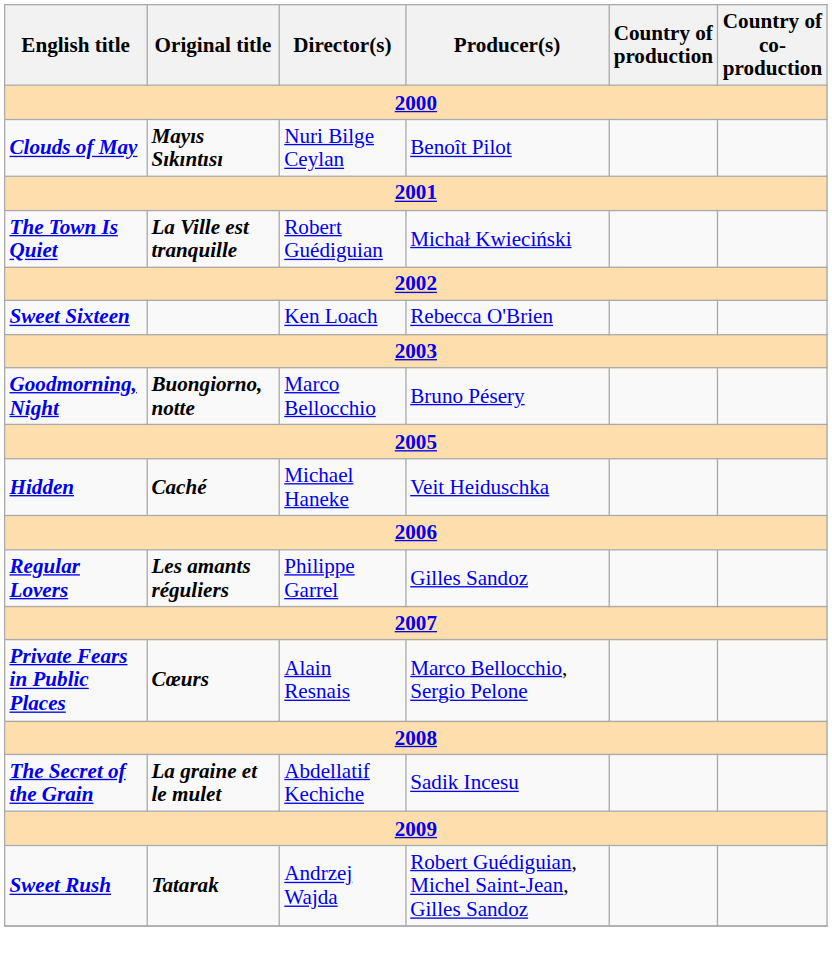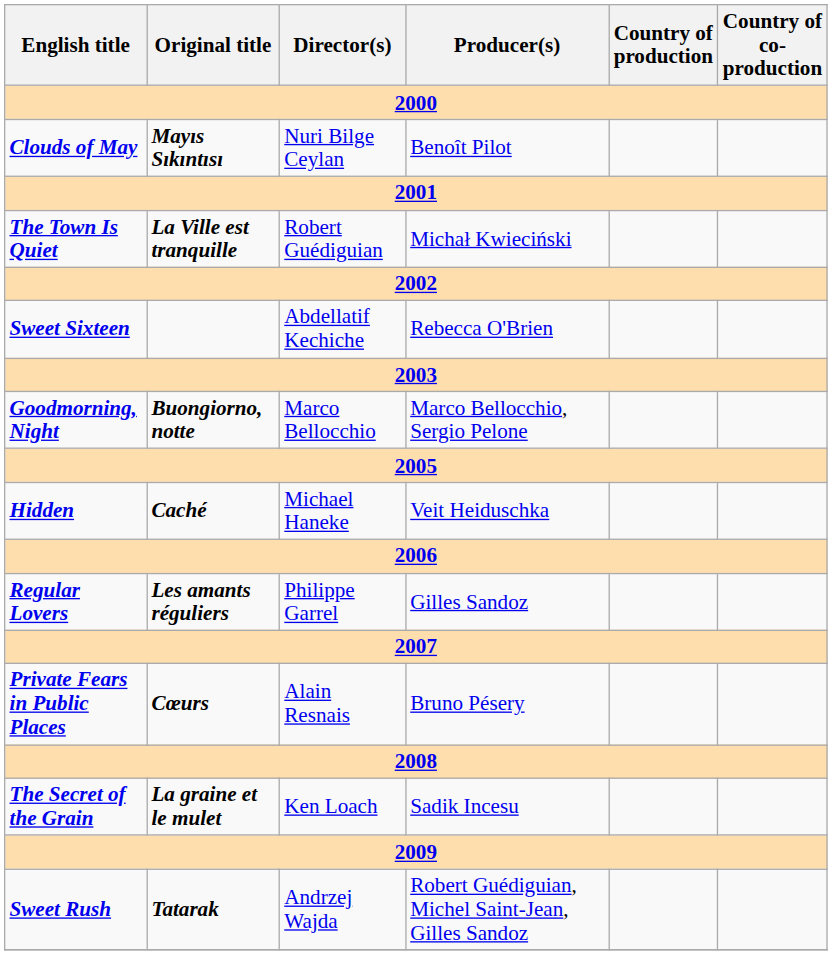Sweet Sixteen | Director(s): Ken Loach -> Abdellatif Kechiche
Goodmorning, Night | Producer(s): Bruno Pésery -> Marco Bellocchio, Sergio Pelone
Private Fears in Public Places | Producer(s): Marco Bellocchio, Sergio Pelone -> Bruno Pésery
The Secret of the Grain | Director(s): Abdellatif Kechiche -> Ken Loach
